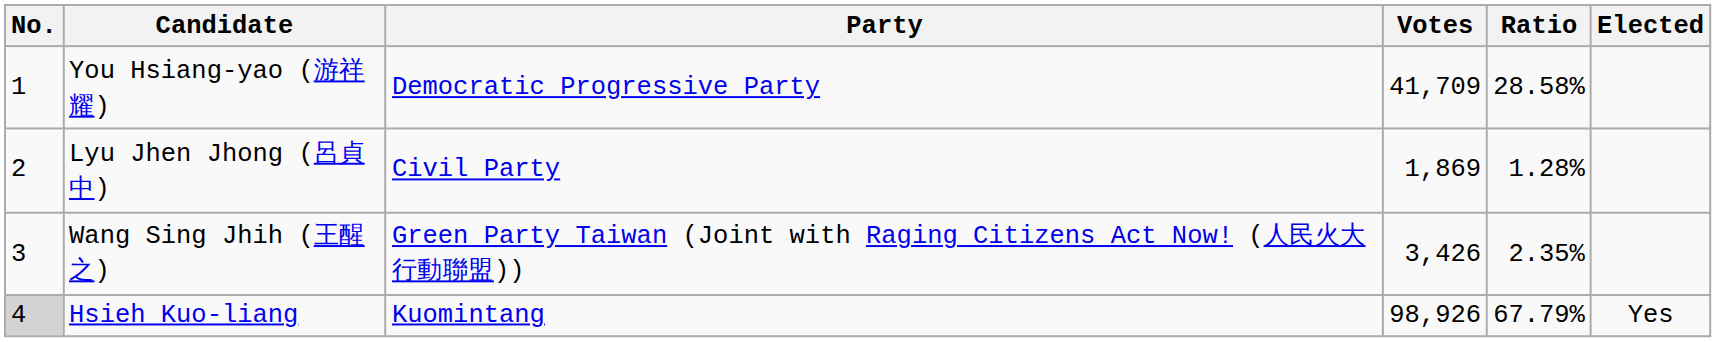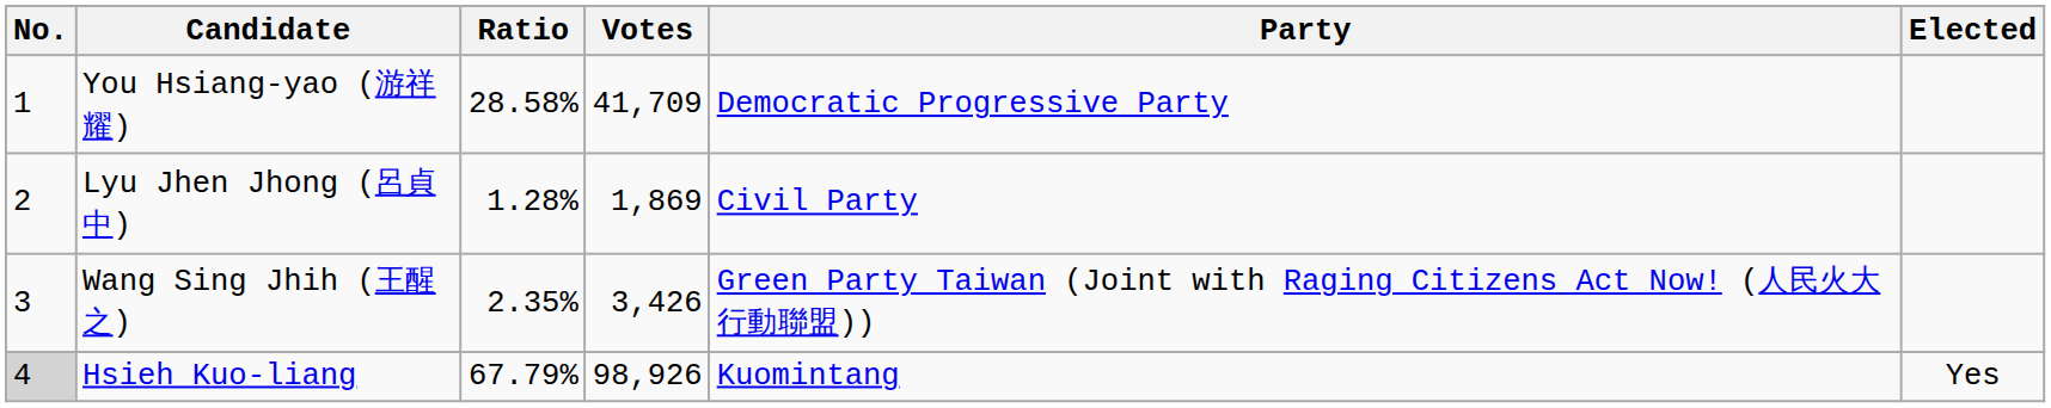columns swapped: Party <-> Ratio
